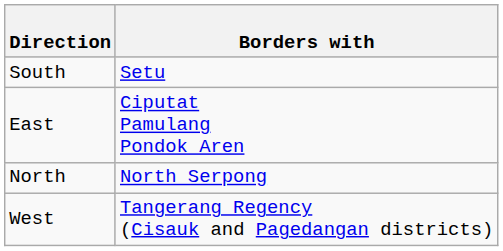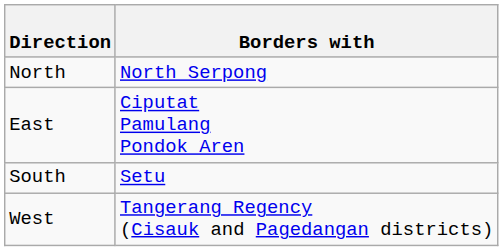rows swapped: North <-> South
